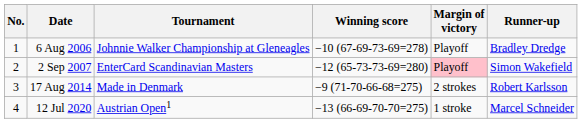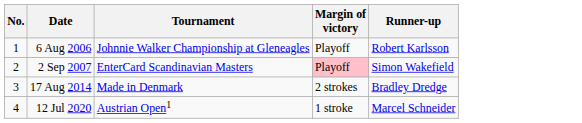- column: Winning score | −10 (67-69-73-69=278) | −12 (65-73-73-69=280) | −9 (71-70-66-68=275) | −13 (66-69-70-70=275)
6 Aug 2006 | Runner-up: Bradley Dredge -> Robert Karlsson
17 Aug 2014 | Runner-up: Robert Karlsson -> Bradley Dredge
